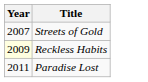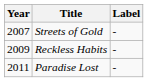+ column: Label | - | - | -
Reckless Habits | Year: lightyellow background -> no background
